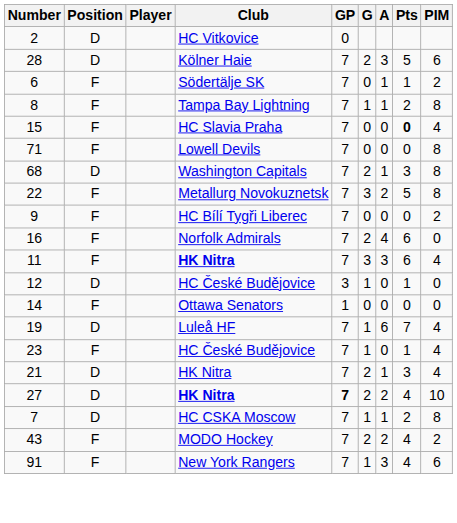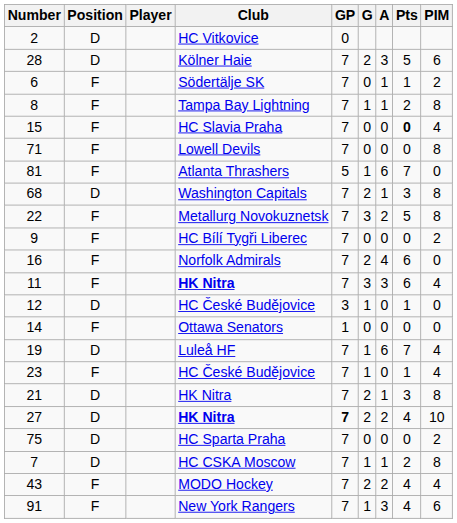+ row: 81 | F | Atlanta Thrashers | 5 | 1 | 6 | 7 | 0
21 | PIM: 4 -> 8
+ row: 75 | D | HC Sparta Praha | 7 | 0 | 0 | 0 | 2
43 | PIM: 2 -> 4
